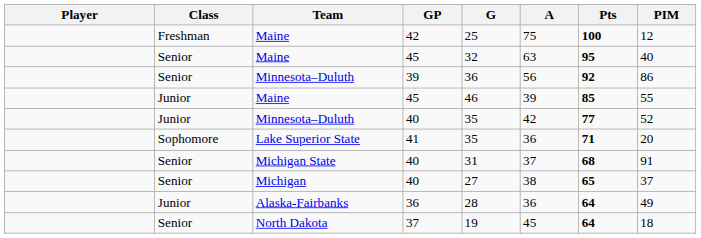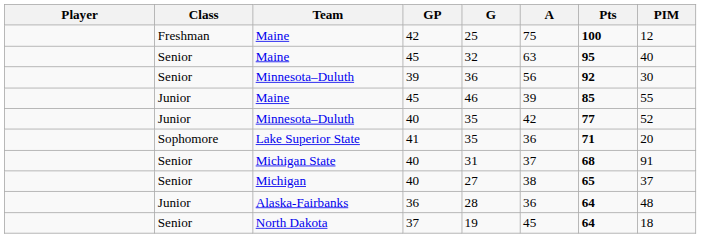Senior / Minnesota–Duluth | PIM: 86 -> 30
Alaska-Fairbanks | PIM: 49 -> 48
